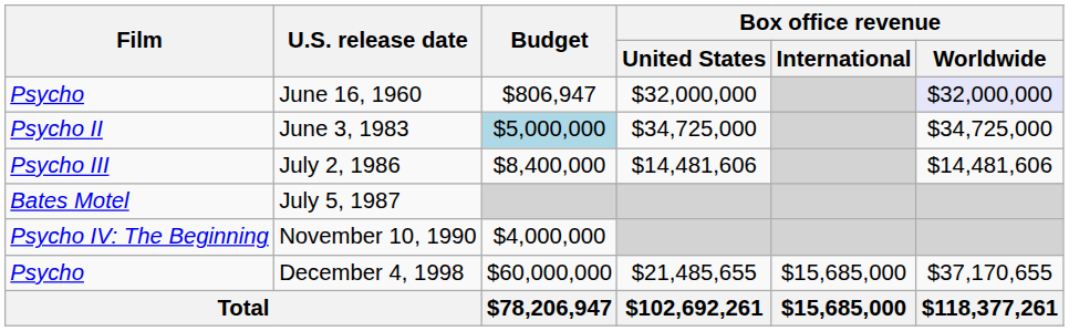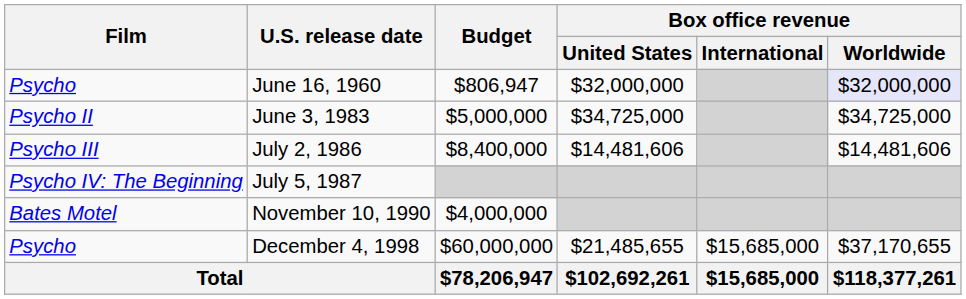June 3, 1983 | Budget: lightblue background -> no background
July 5, 1987 | Film: Bates Motel -> Psycho IV: The Beginning
November 10, 1990 | Film: Psycho IV: The Beginning -> Bates Motel
